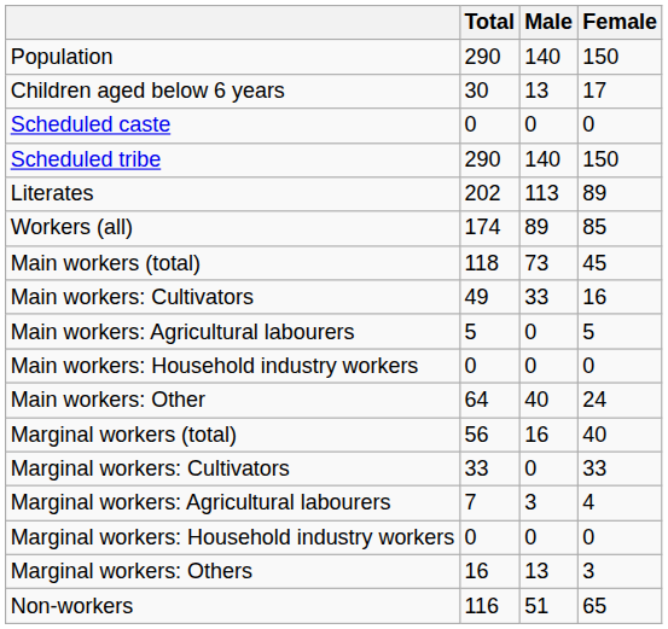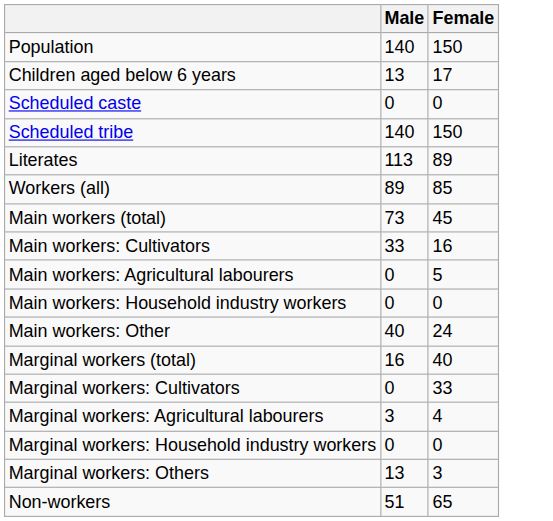- column: Total | 290 | 30 | 0 | 290 | 202 | 174 | 118 | 49 | 5 | 0 | 64 | 56 | 33 | 7 | 0 | 16 | 116
